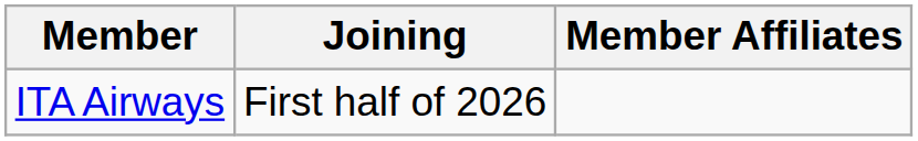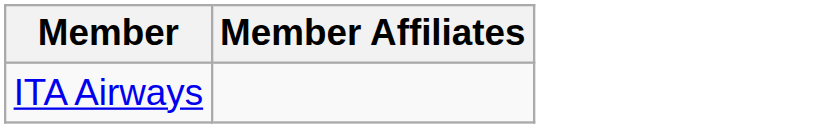- column: Joining | First half of 2026
